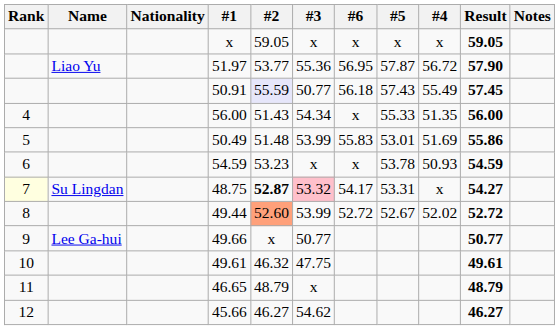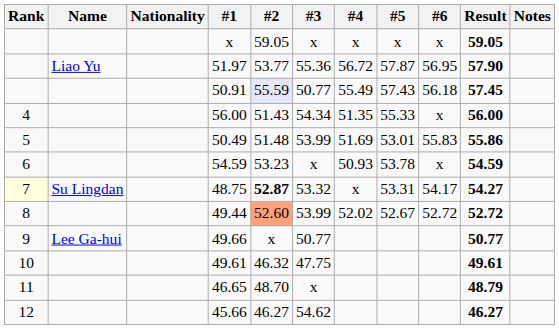columns swapped: #4 <-> #6
48.75 | #3: pink background -> no background
46.65 | #2: 48.79 -> 48.70
